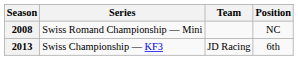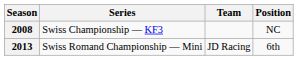2008 | Series: Swiss Romand Championship — Mini -> Swiss Championship — KF3
2013 | Series: Swiss Championship — KF3 -> Swiss Romand Championship — Mini
